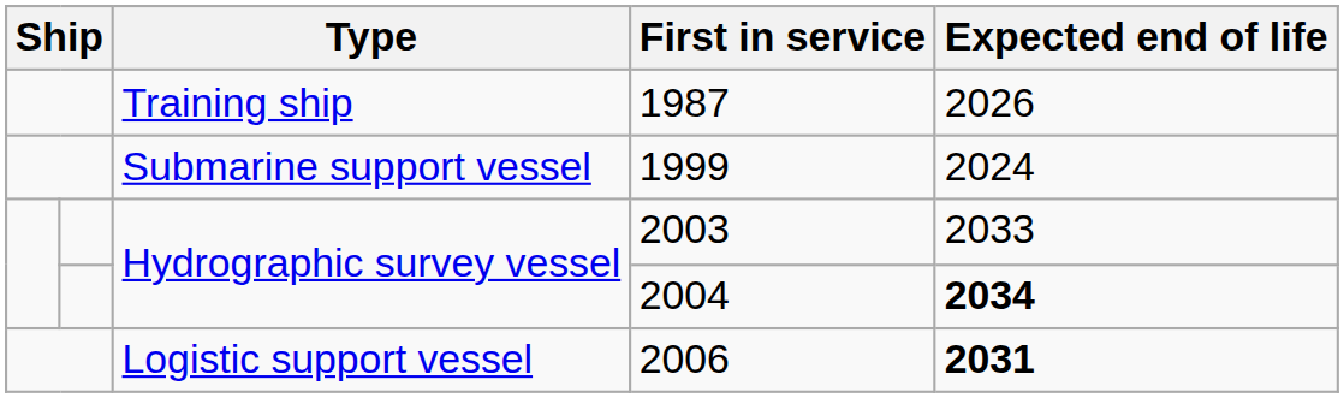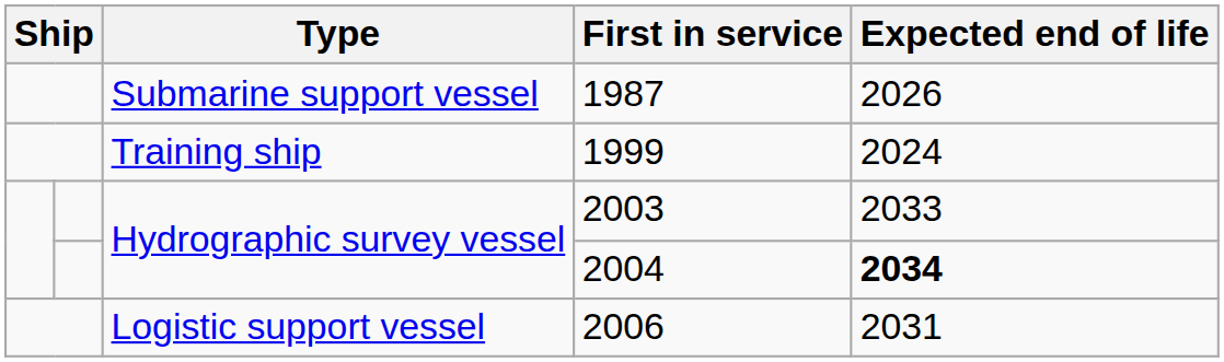1987 | Type: Training ship -> Submarine support vessel
1999 | Type: Submarine support vessel -> Training ship
2006 | Expected end of life: bold -> normal
